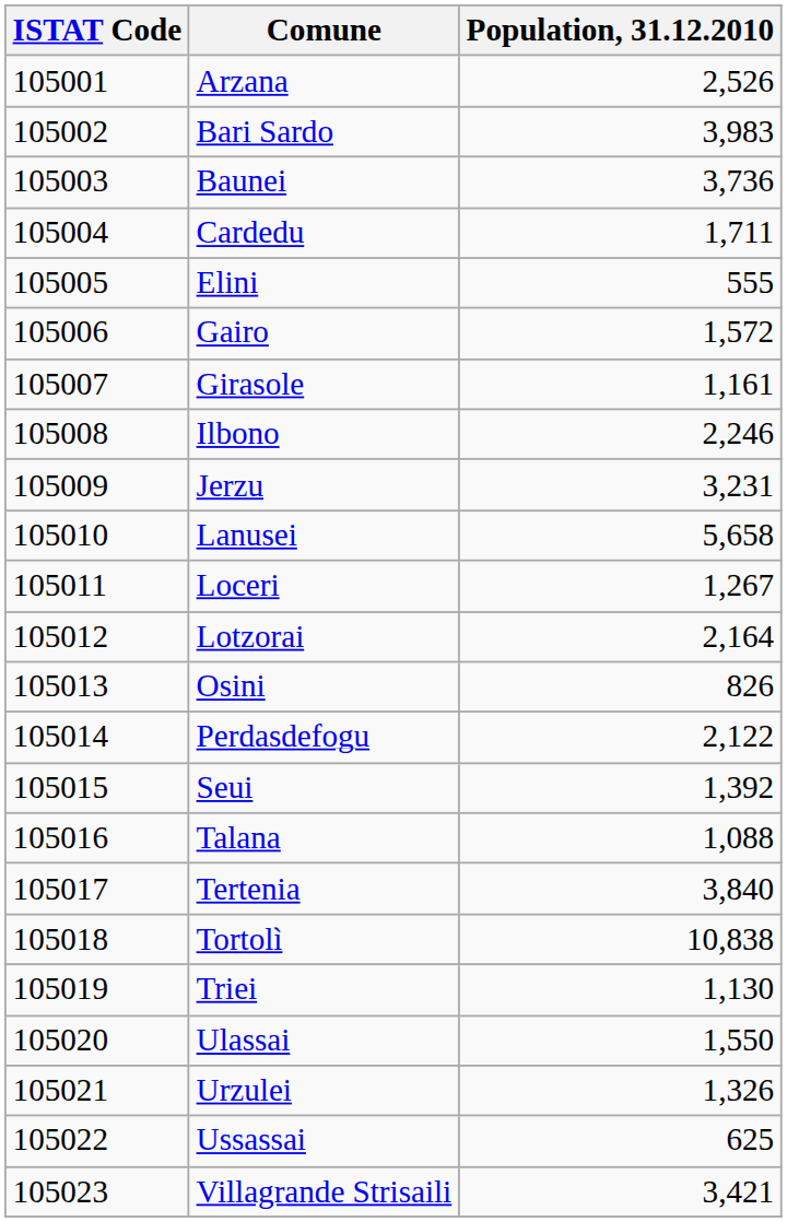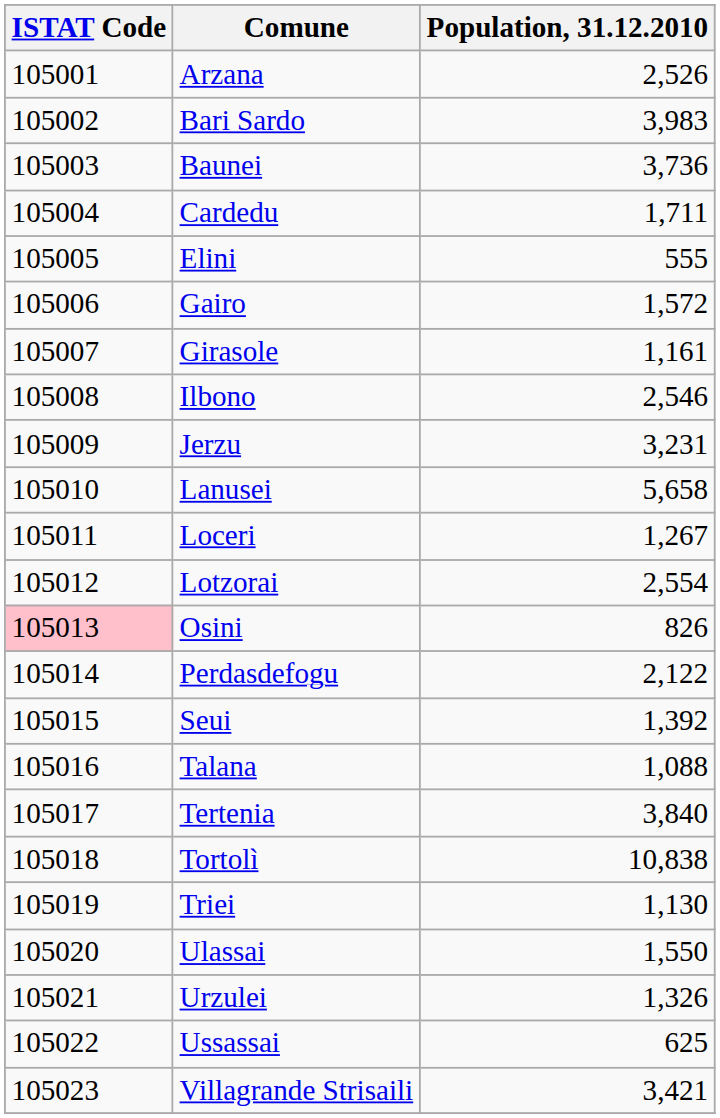Ilbono | Population, 31.12.2010: 2,246 -> 2,546
Lotzorai | Population, 31.12.2010: 2,164 -> 2,554
Osini | ISTAT Code: no background -> pink background
